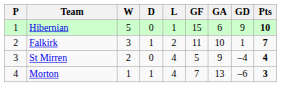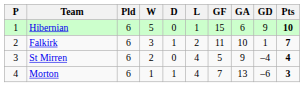+ column: Pld | 6 | 6 | 6 | 6
